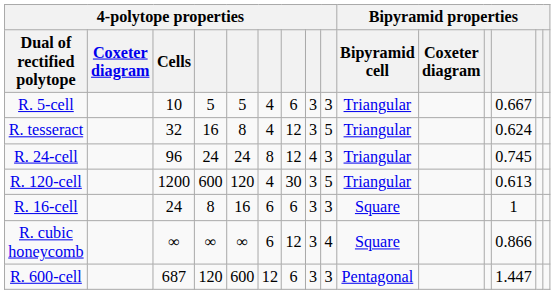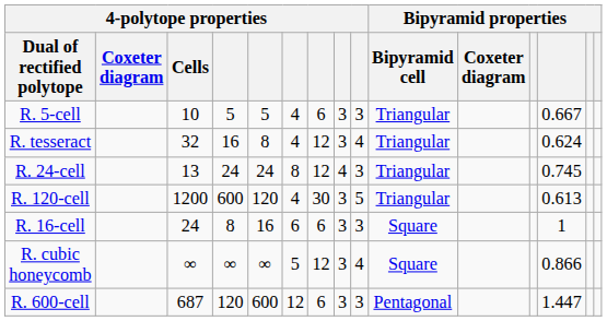R. tesseract | column 9: 5 -> 4
R. 24-cell | 4-polytope properties / Cells: 96 -> 13
R. cubic honeycomb | column 6: 6 -> 5
